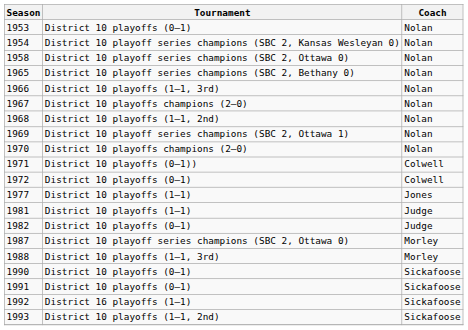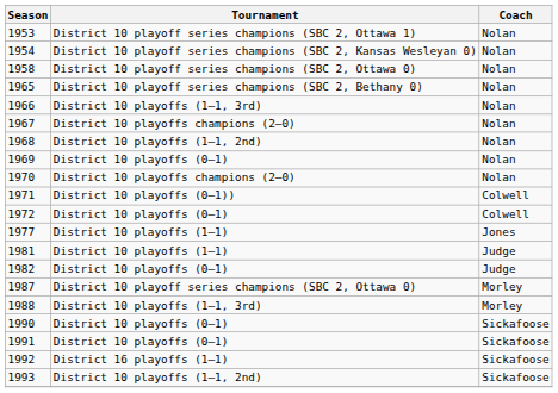1953 | Tournament: District 10 playoffs (0–1) -> District 10 playoff series champions (SBC 2, Ottawa 1)
1969 | Tournament: District 10 playoff series champions (SBC 2, Ottawa 1) -> District 10 playoffs (0–1)
